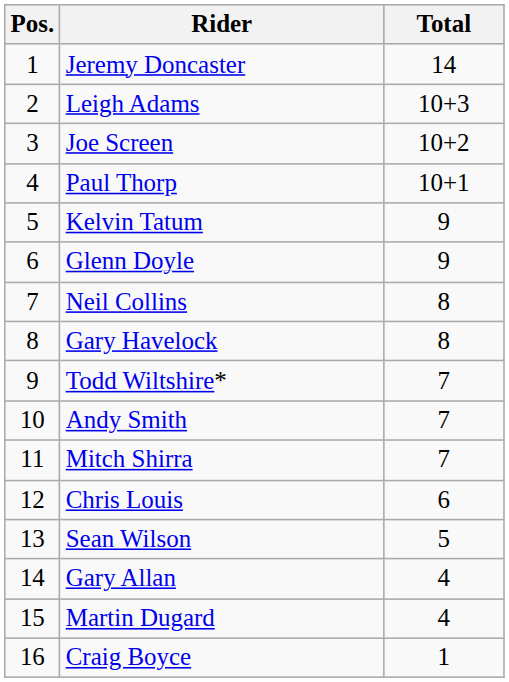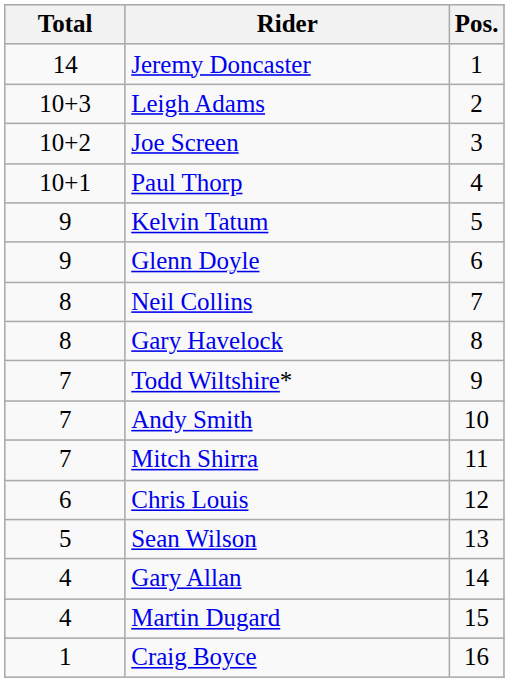columns swapped: Pos. <-> Total
